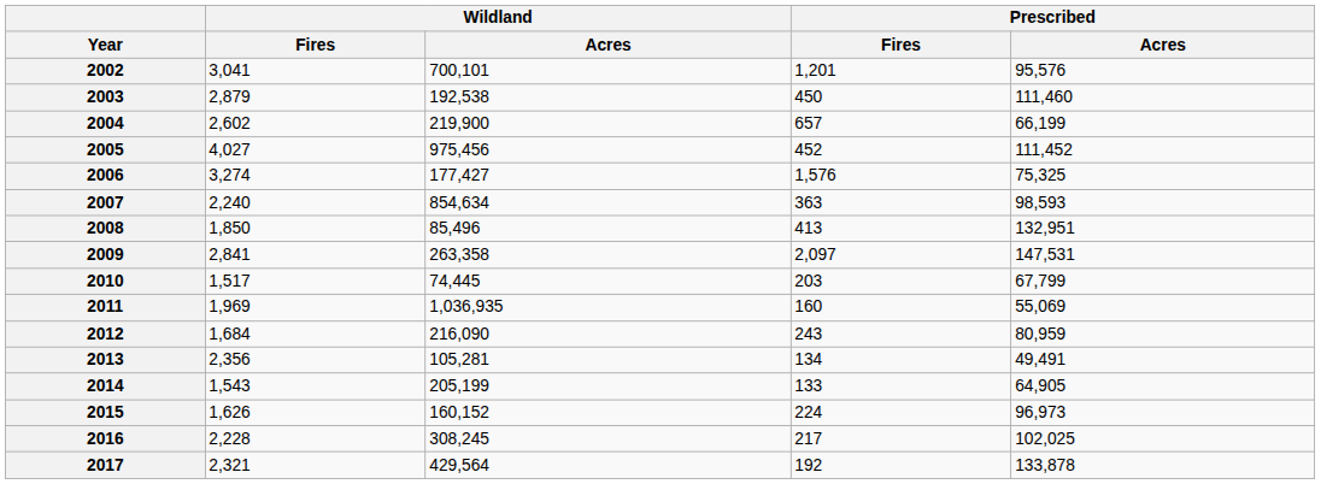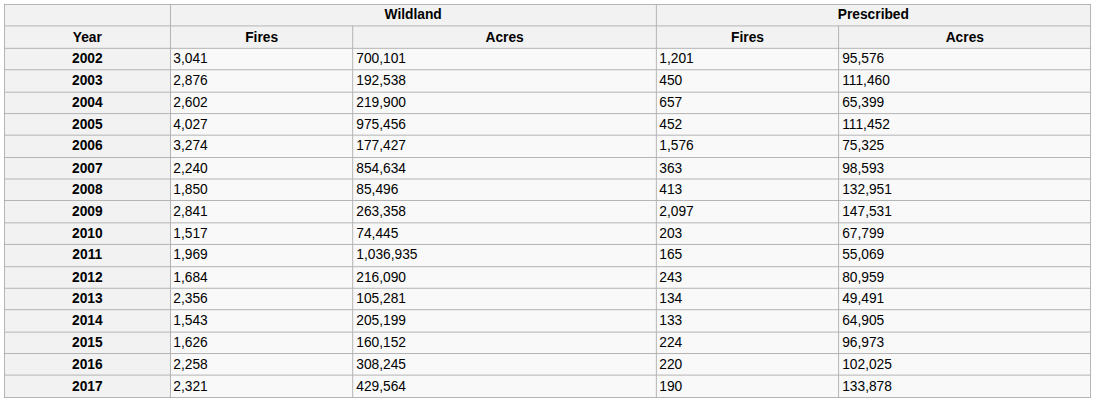2003 | Wildland / Fires: 2,879 -> 2,876
2004 | Prescribed / Acres: 66,199 -> 65,399
2011 | Prescribed / Fires: 160 -> 165
2016 | Wildland / Fires: 2,228 -> 2,258
2016 | Prescribed / Fires: 217 -> 220
2017 | Prescribed / Fires: 192 -> 190
